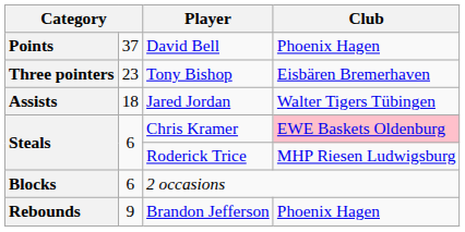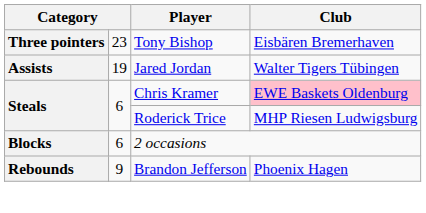- row: Points | 37 | David Bell | Phoenix Hagen
Jared Jordan | column 2: 18 -> 19
